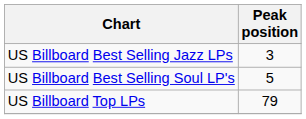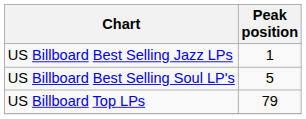US Billboard Best Selling Jazz LPs | Peak position: 3 -> 1
